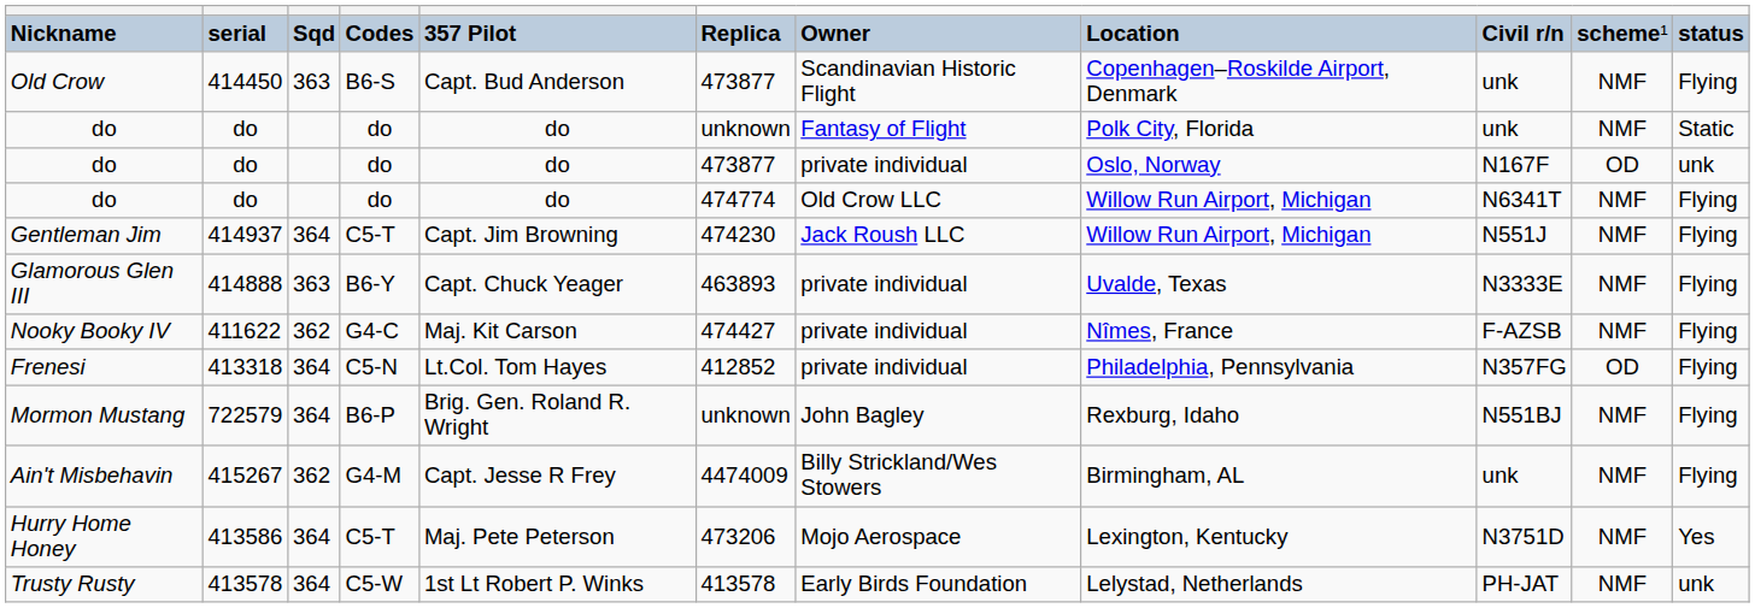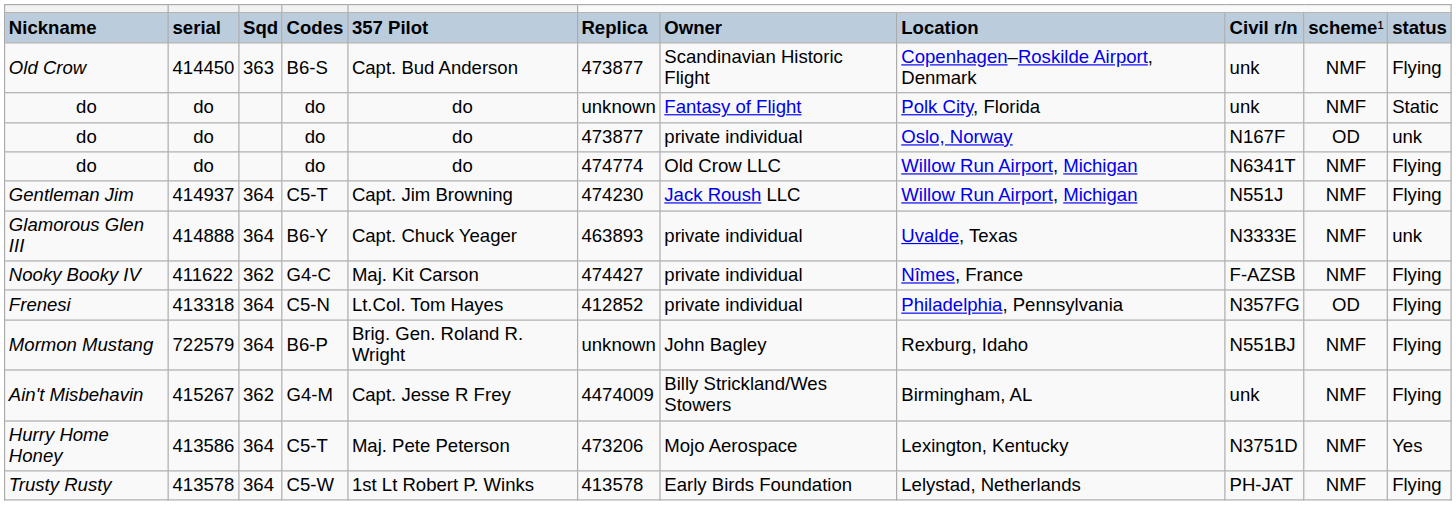Glamorous Glen III | column 3: 363 -> 364
Glamorous Glen III | column 11: Flying -> unk
Trusty Rusty | column 11: unk -> Flying
